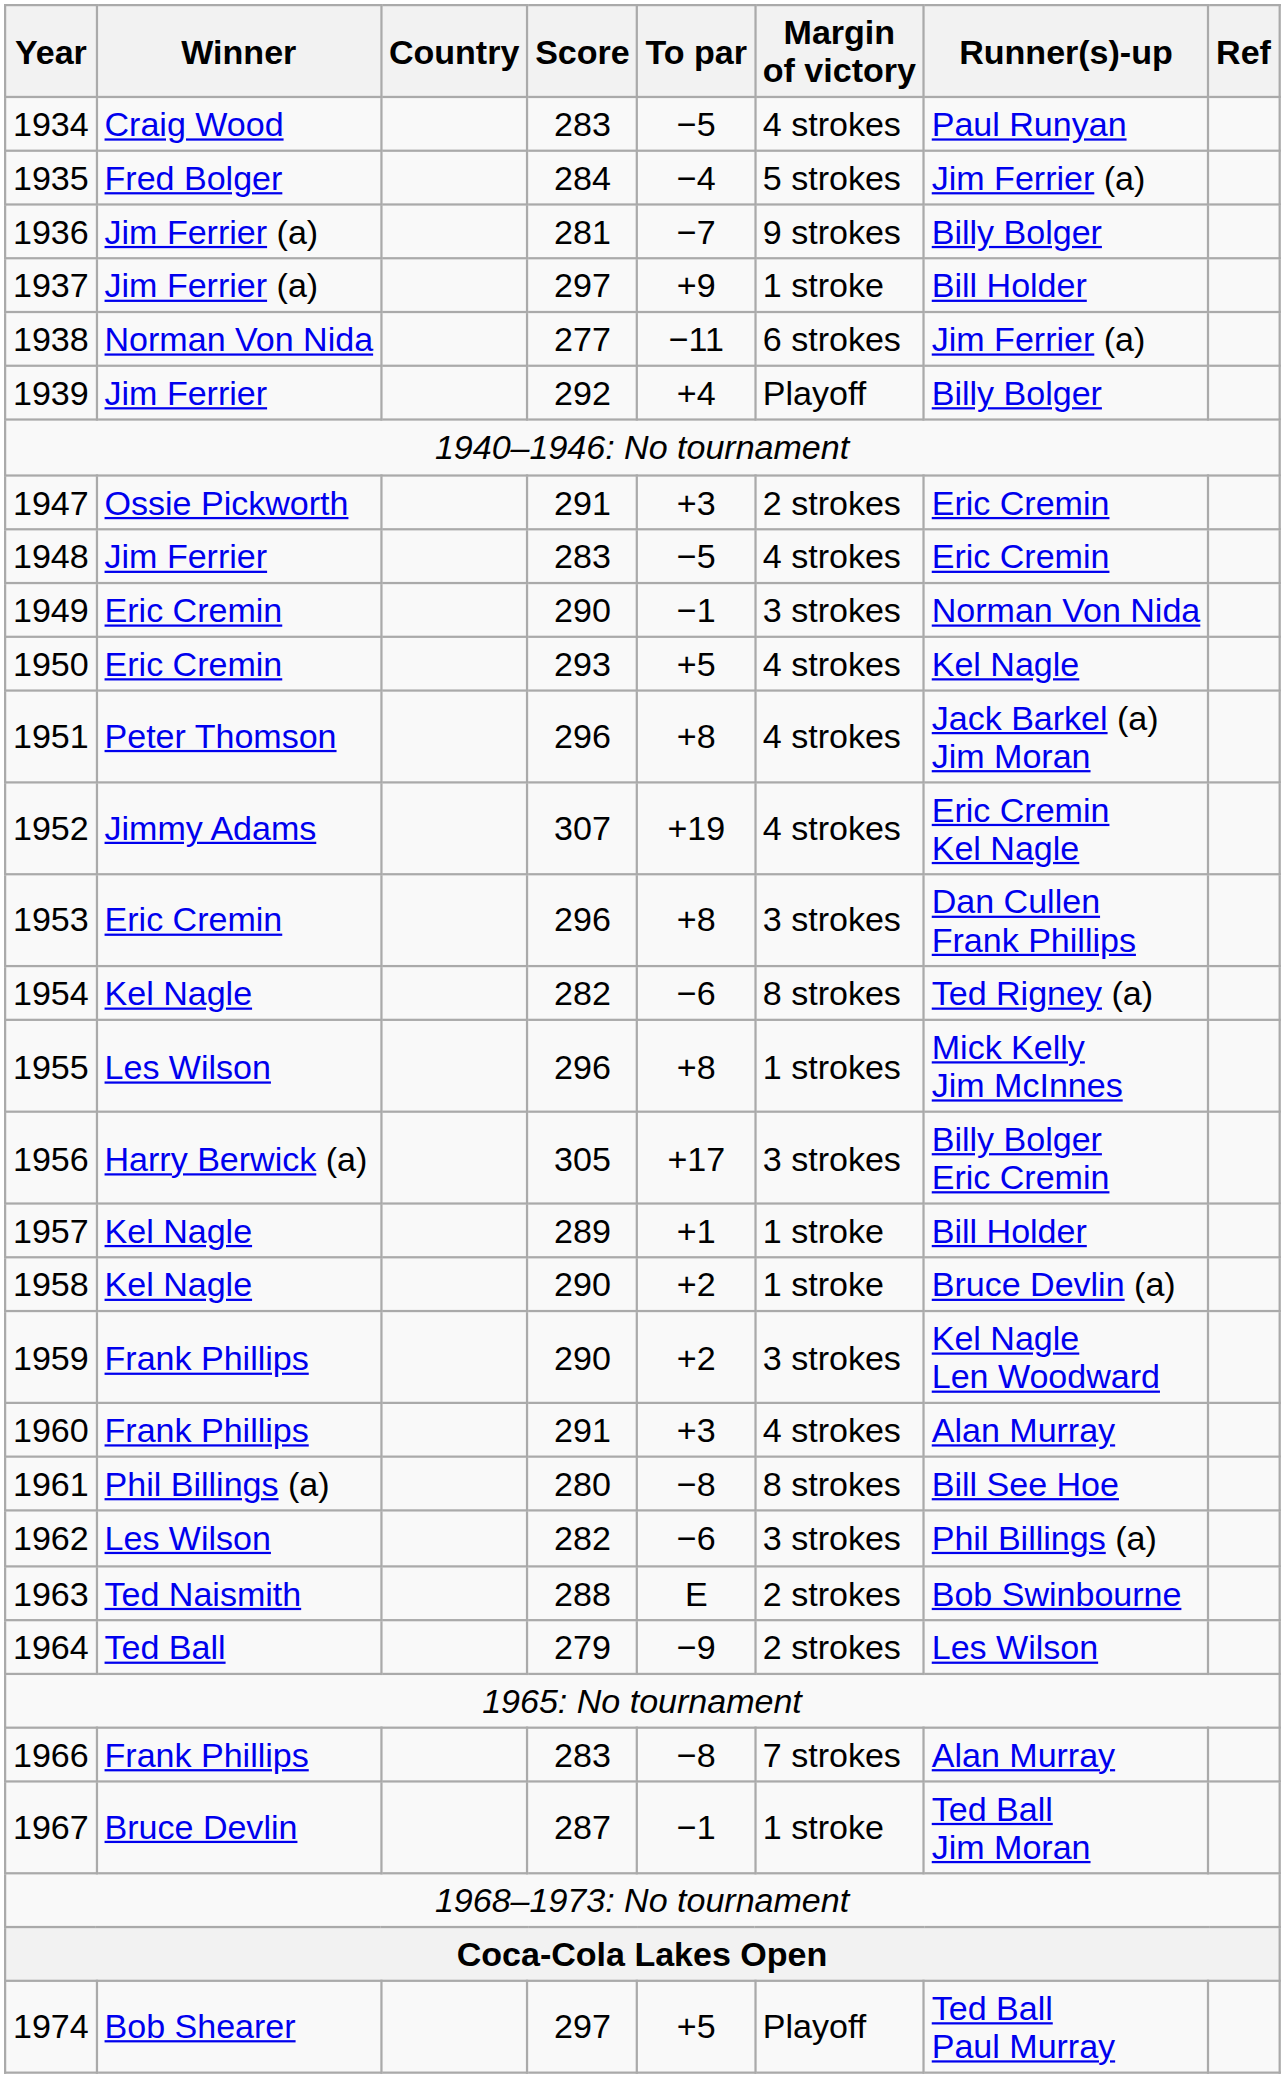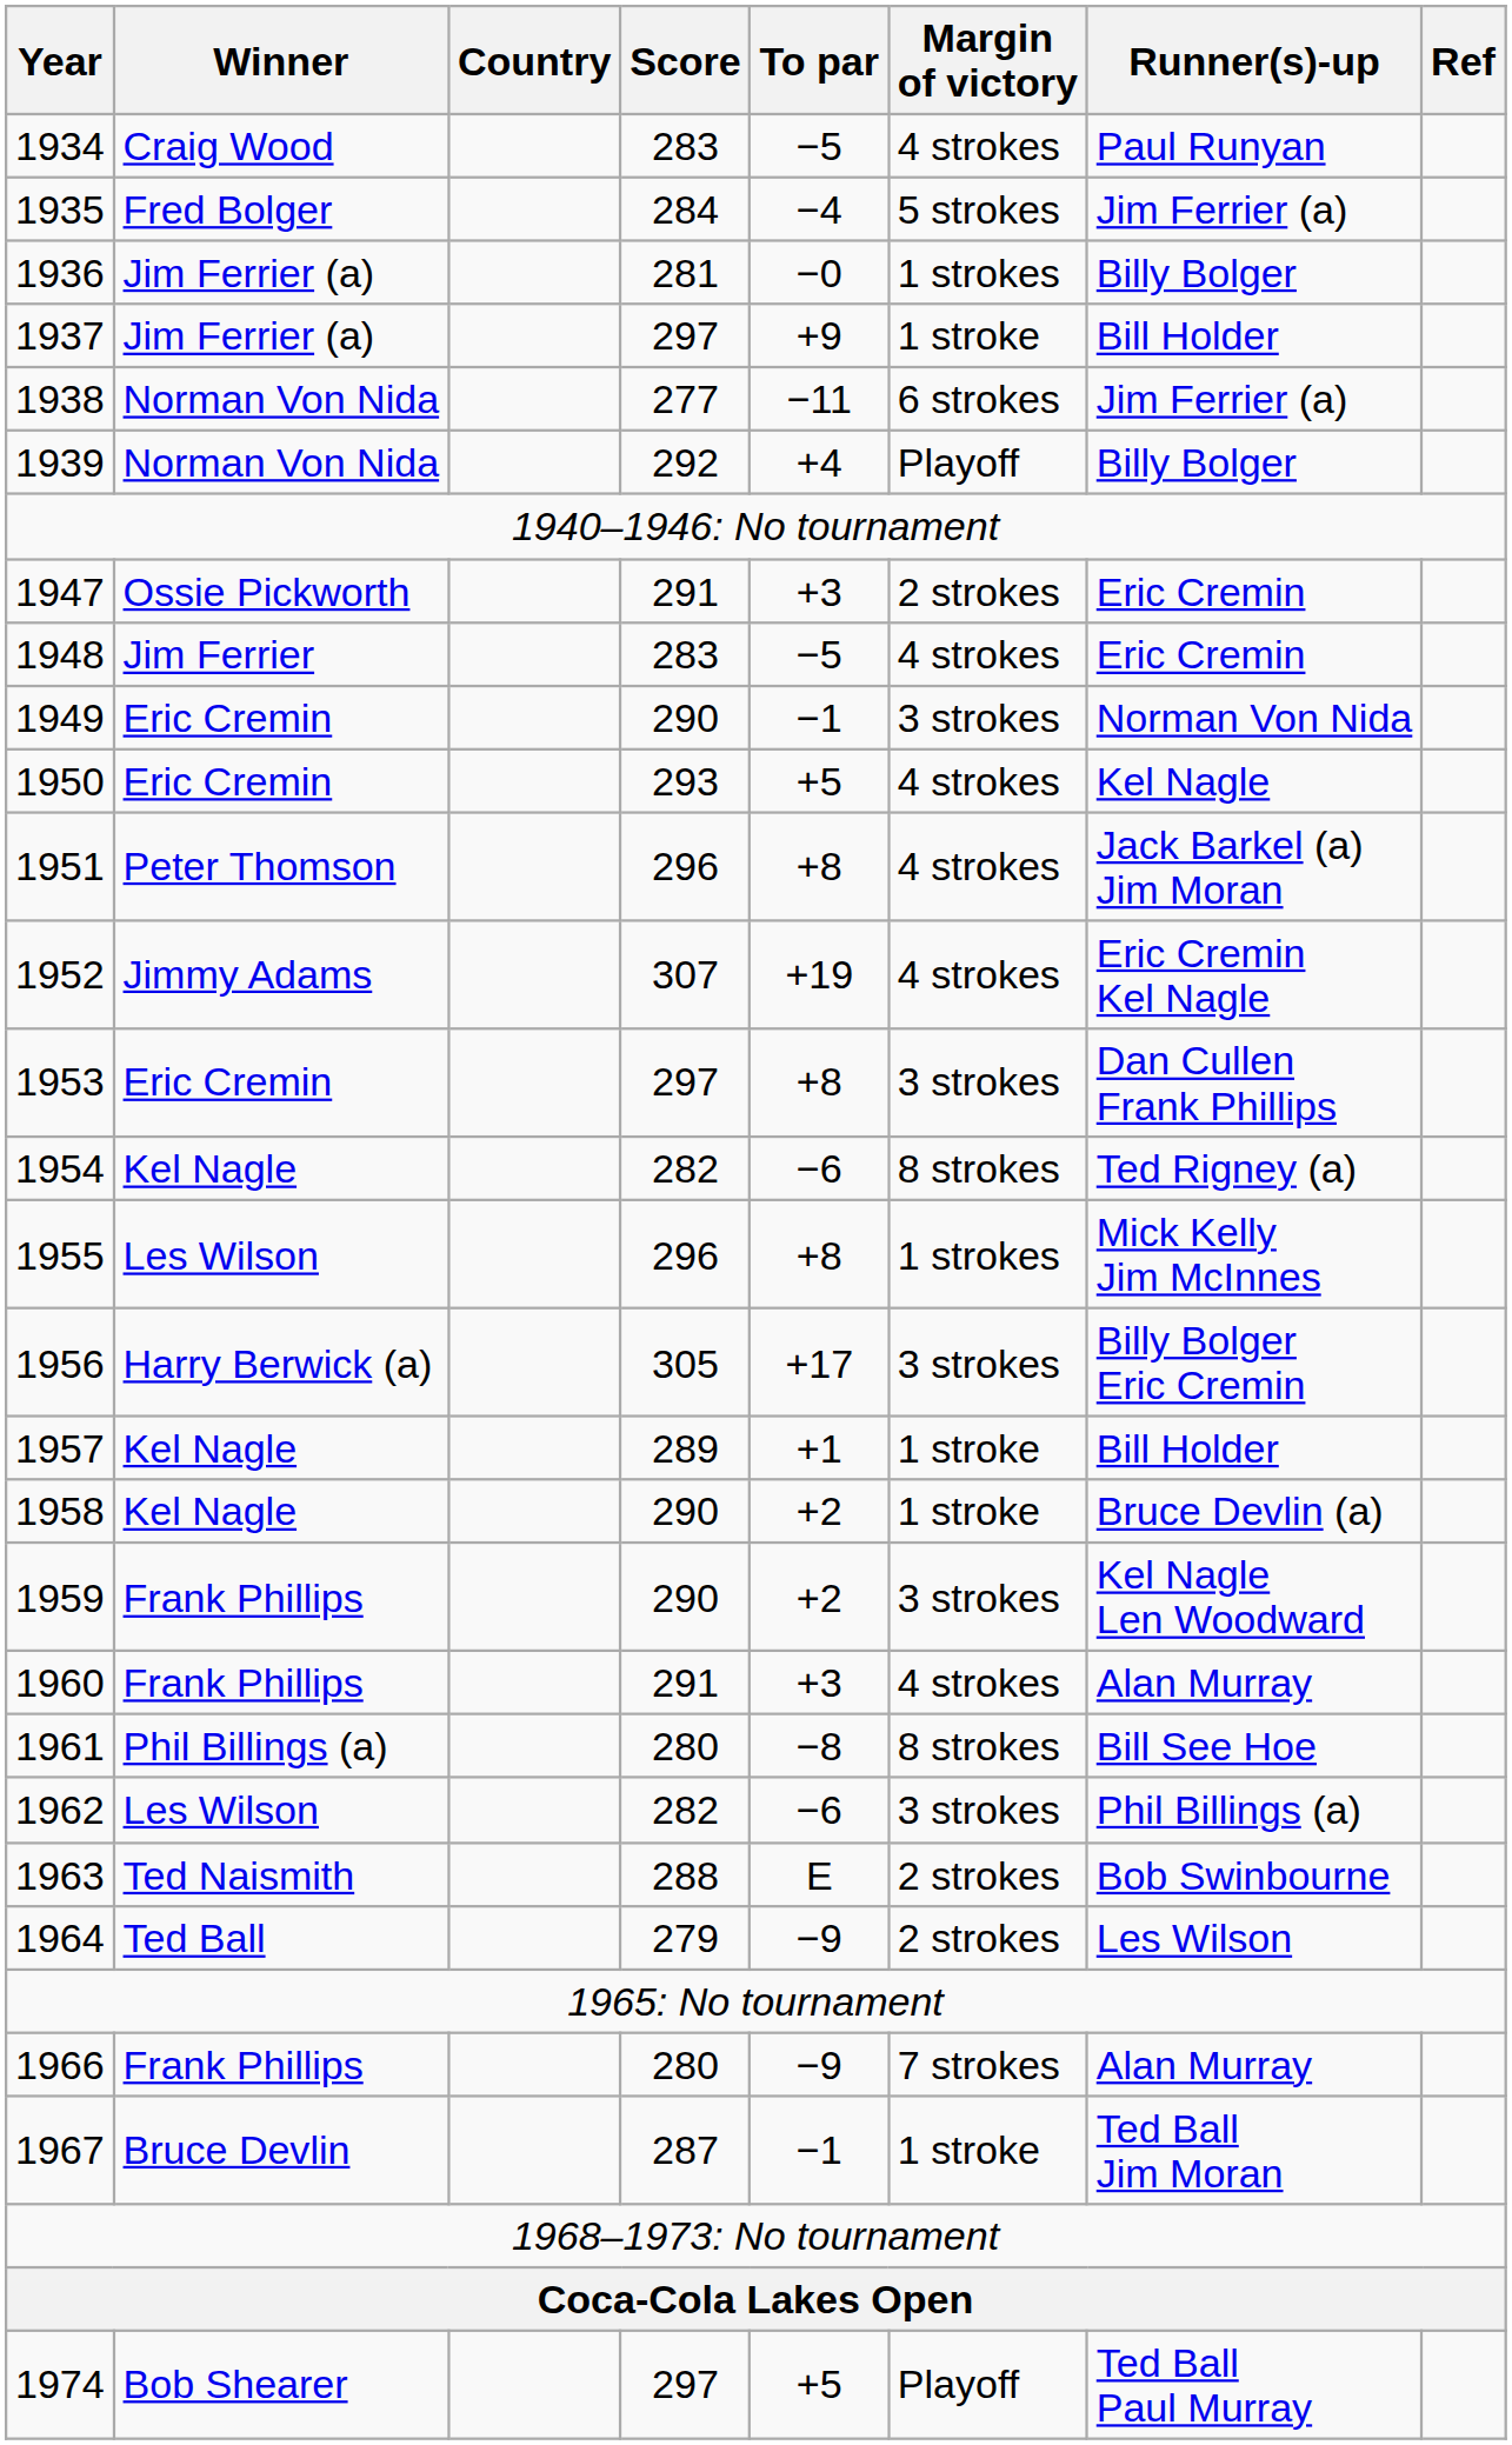1936 | To par: −7 -> −0
1936 | Margin of victory: 9 strokes -> 1 strokes
1939 | Winner: Jim Ferrier -> Norman Von Nida
1953 | Score: 296 -> 297
1966 | Score: 283 -> 280
1966 | To par: −8 -> −9
